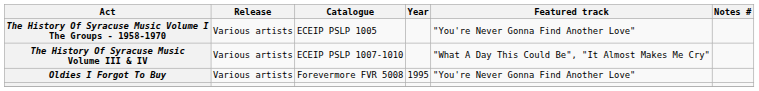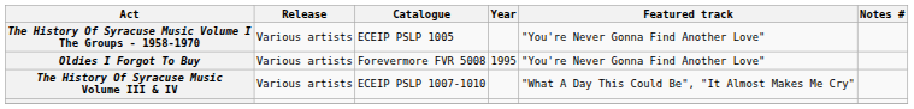rows swapped: The History Of Syracuse Music Volume III & IV <-> Oldies I Forgot To Buy
